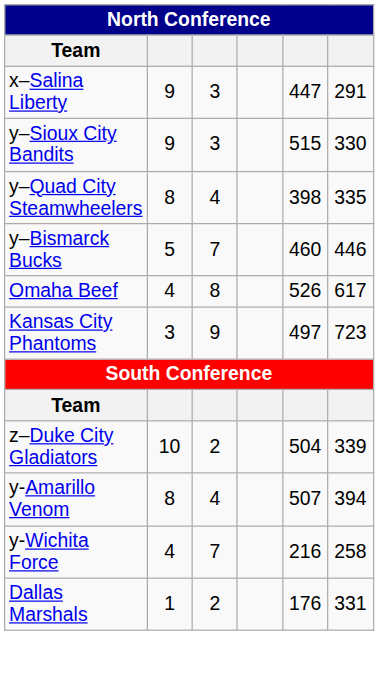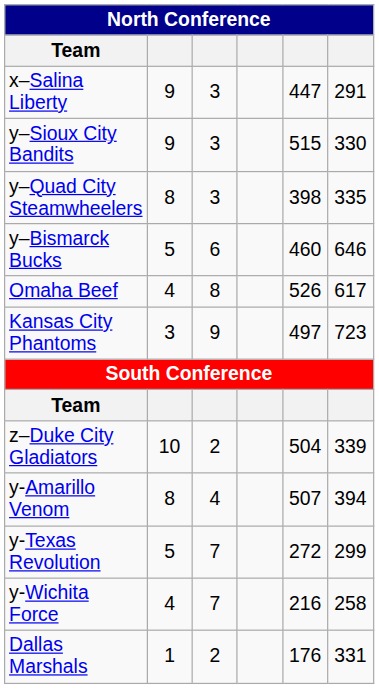y–Quad City Steamwheelers | column 3: 4 -> 3
y–Bismarck Bucks | column 3: 7 -> 6
y–Bismarck Bucks | column 6: 446 -> 646
+ row: y-Texas Revolution | 5 | 7 | 272 | 299
